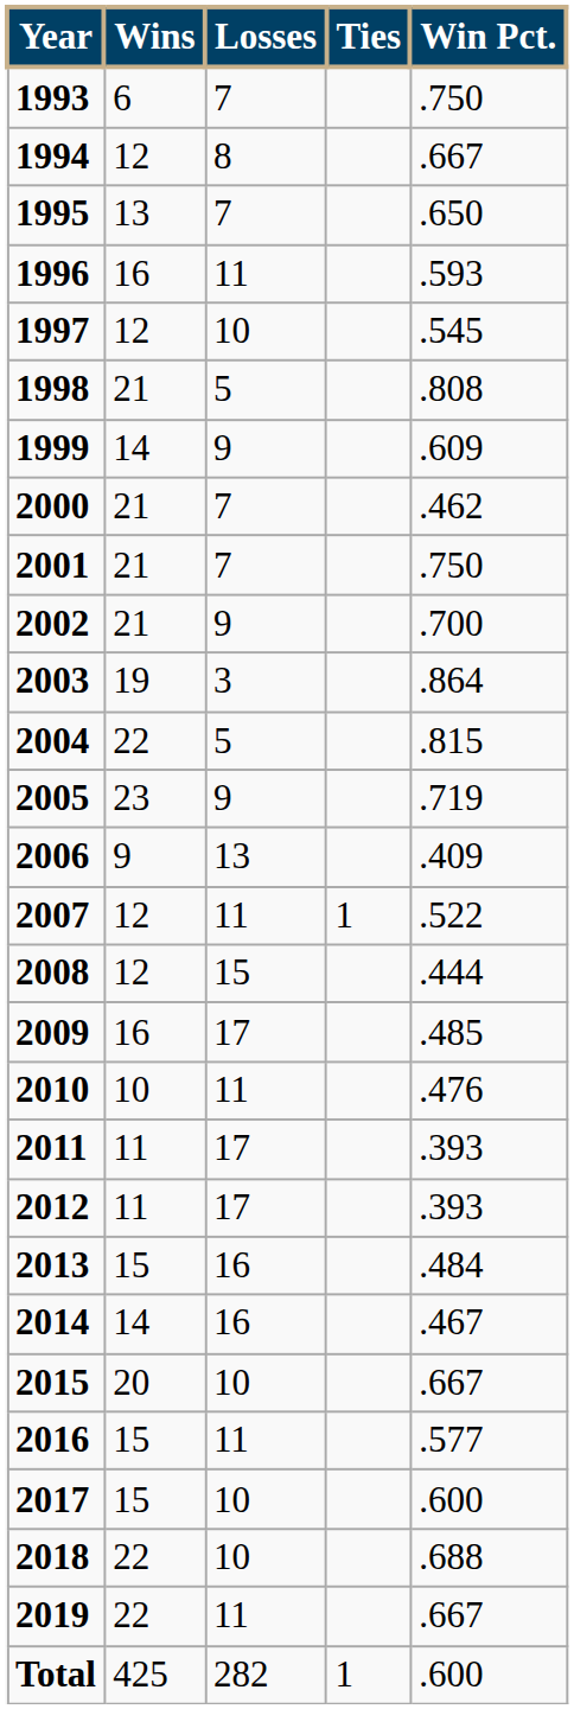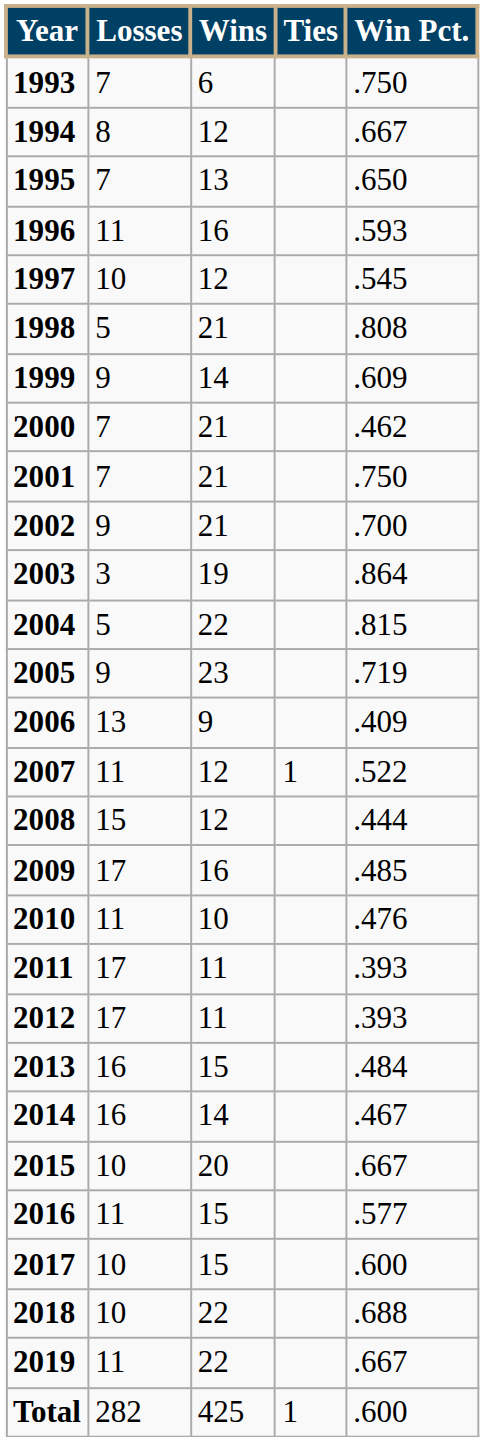columns swapped: Wins <-> Losses
